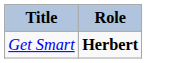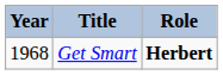+ column: Year | 1968
